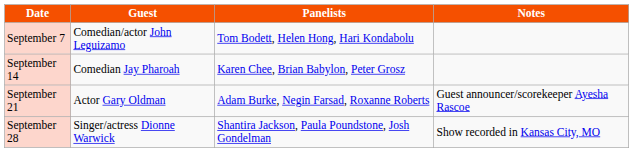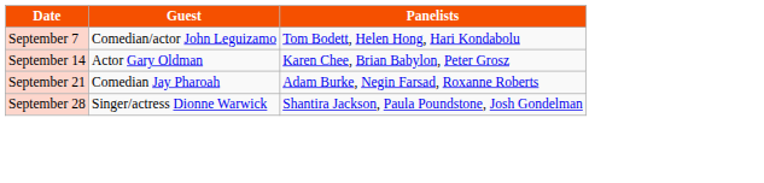- column: Notes | Guest announcer/scorekeeper Ayesha Rascoe | Show recorded in Kansas City, MO
September 14 | Guest: Comedian Jay Pharoah -> Actor Gary Oldman
September 21 | Guest: Actor Gary Oldman -> Comedian Jay Pharoah
